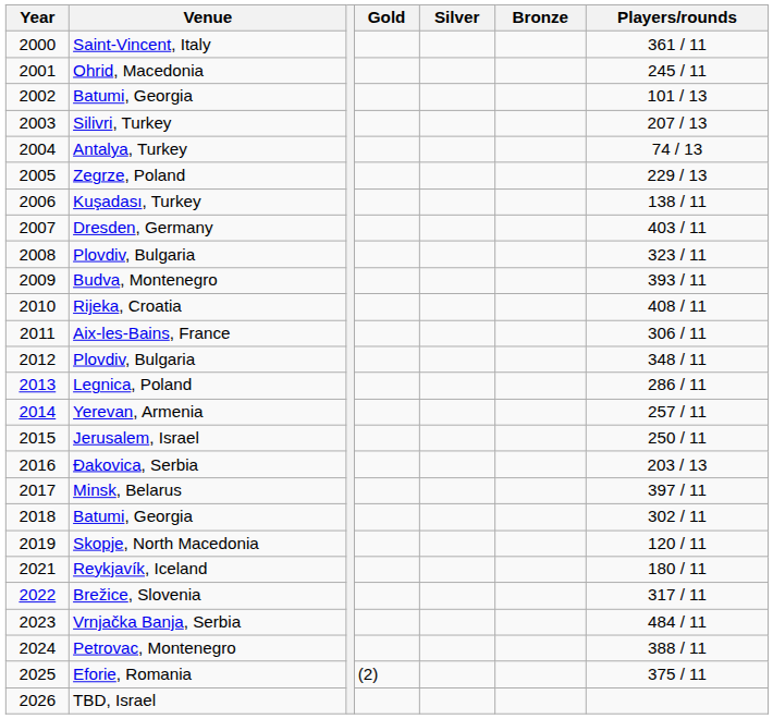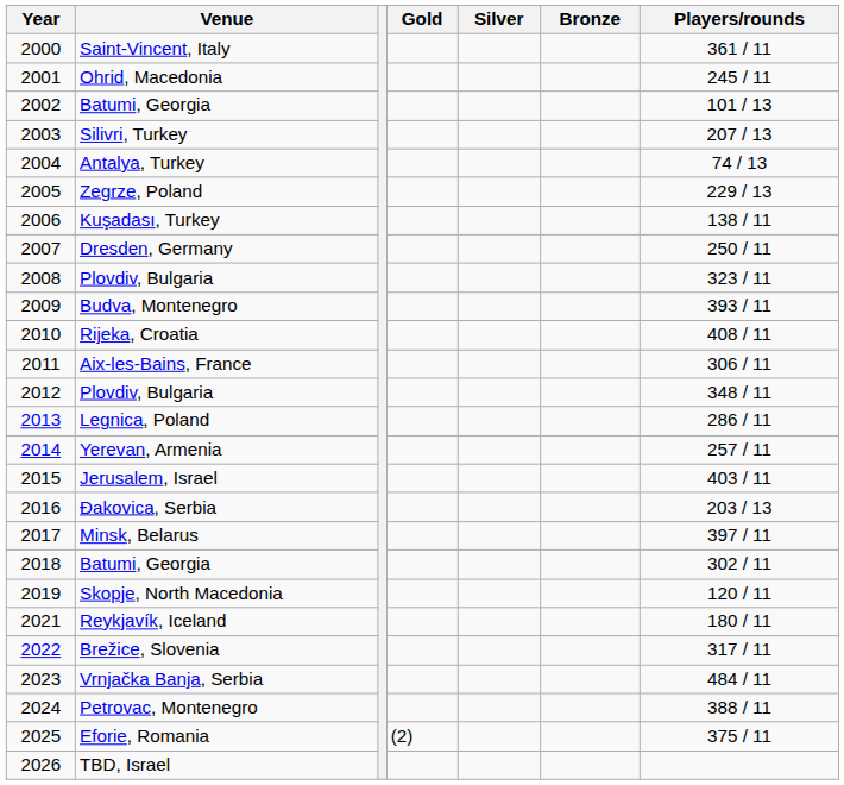Dresden, Germany | Players/rounds: 403 / 11 -> 250 / 11
Jerusalem, Israel | Players/rounds: 250 / 11 -> 403 / 11
